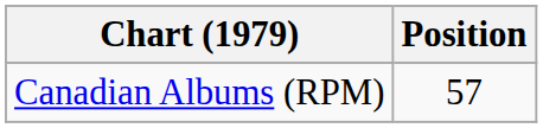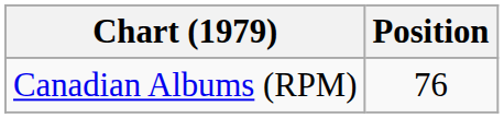Canadian Albums (RPM) | Position: 57 -> 76
